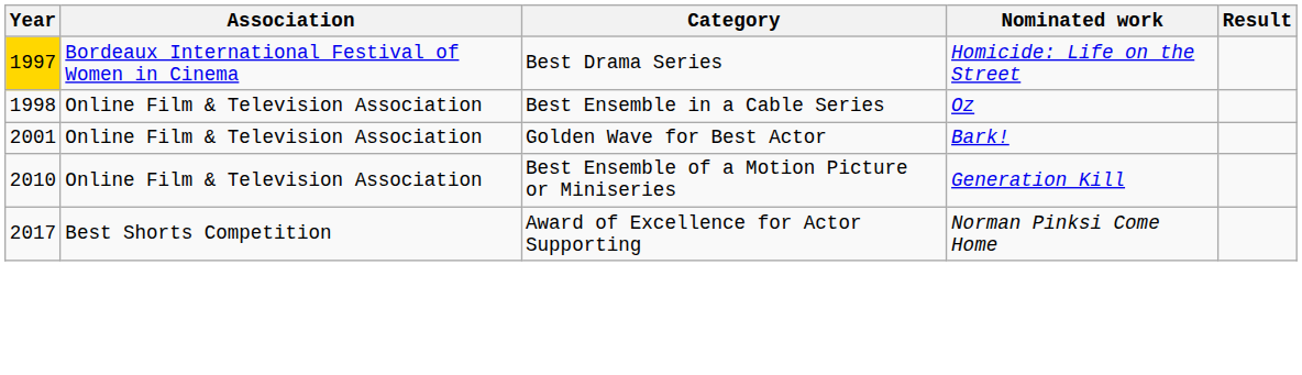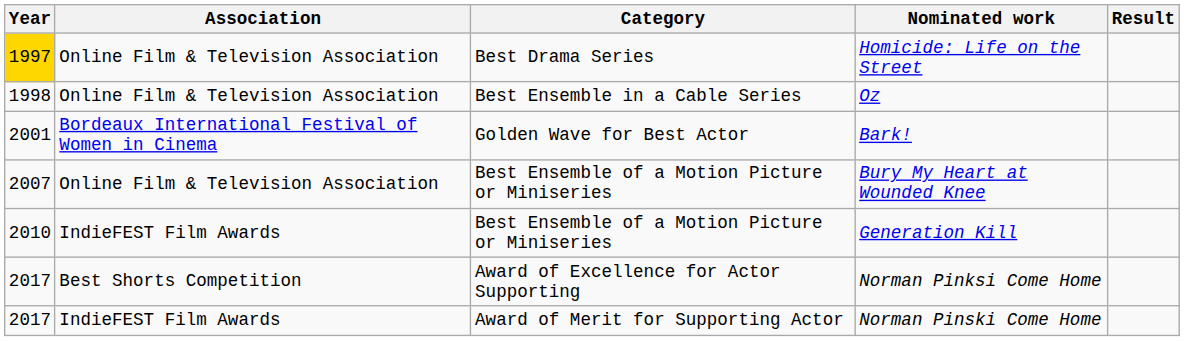Homicide: Life on the Street | Association: Bordeaux International Festival of Women in Cinema -> Online Film & Television Association
Bark! | Association: Online Film & Television Association -> Bordeaux International Festival of Women in Cinema
+ row: 2007 | Online Film & Television Association | Best Ensemble of a Motion Picture or Miniseries | Bury My Heart at Wounded Knee
Generation Kill | Association: Online Film & Television Association -> IndieFEST Film Awards
+ row: 2017 | IndieFEST Film Awards | Award of Merit for Supporting Actor | Norman Pinski Come Home
